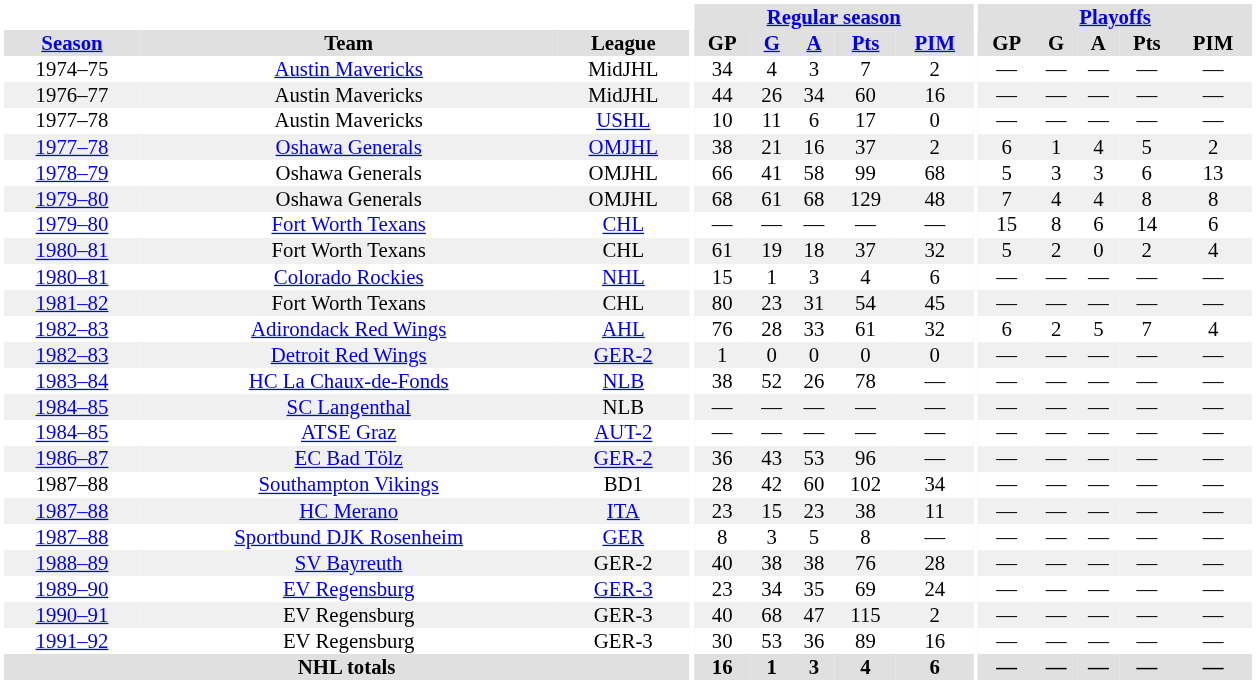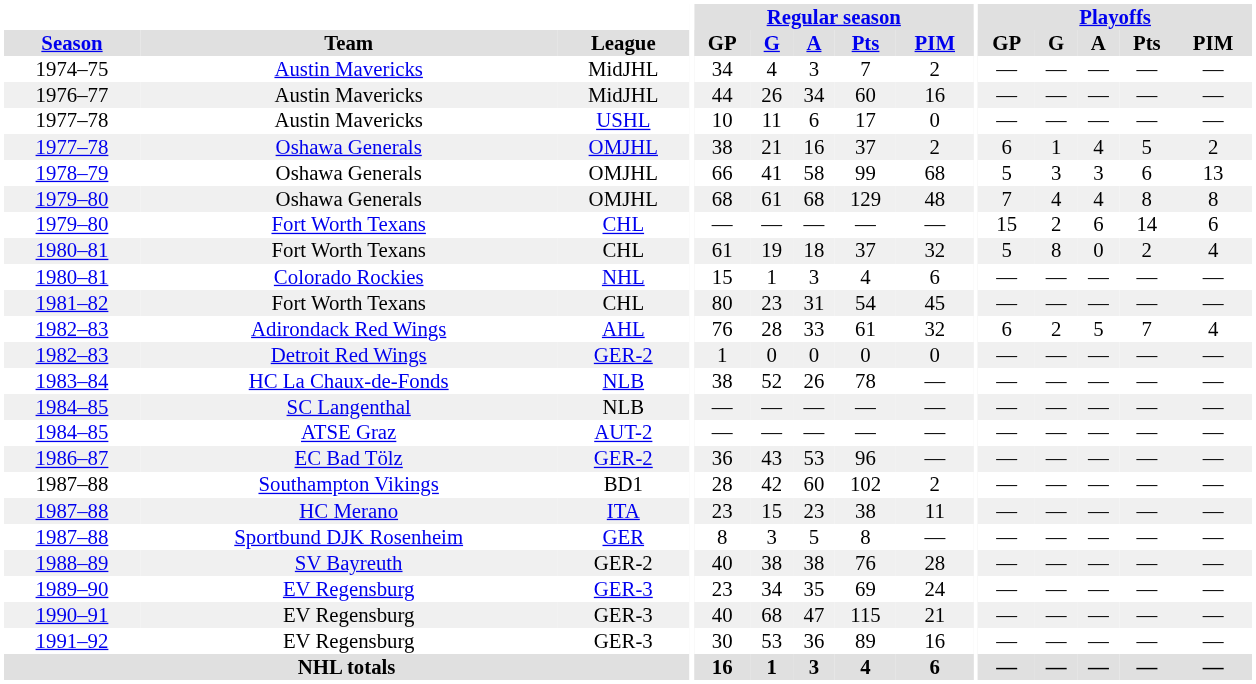1979–80 / Fort Worth Texans | Playoffs / G: 8 -> 2
1980–81 / Fort Worth Texans | Playoffs / G: 2 -> 8
1987–88 / Southampton Vikings | Regular season / PIM: 34 -> 2
1990–91 | Regular season / PIM: 2 -> 21
